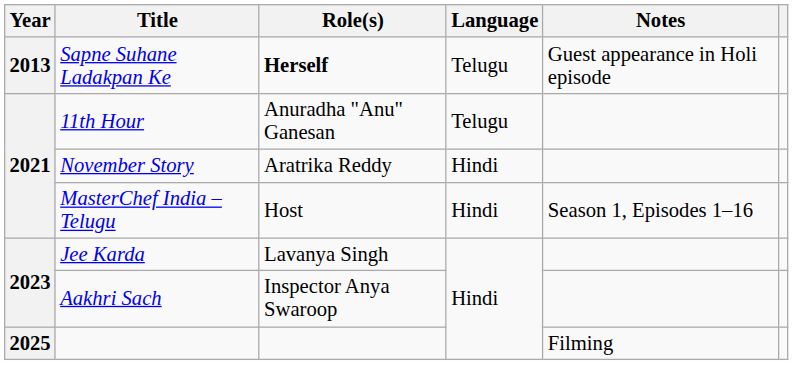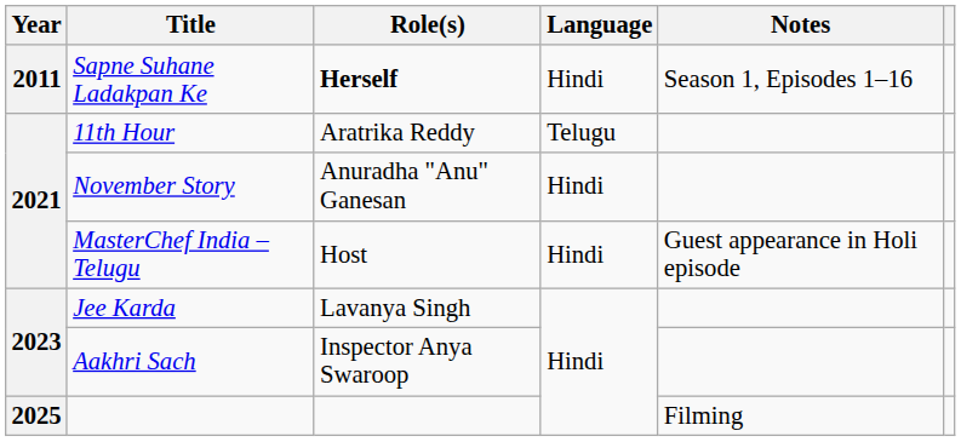Sapne Suhane Ladakpan Ke | Year: 2013 -> 2011
Sapne Suhane Ladakpan Ke | Language: Telugu -> Hindi
Sapne Suhane Ladakpan Ke | Notes: Guest appearance in Holi episode -> Season 1, Episodes 1–16
11th Hour | Role(s): Anuradha "Anu" Ganesan -> Aratrika Reddy
November Story | Role(s): Aratrika Reddy -> Anuradha "Anu" Ganesan
MasterChef India – Telugu | Notes: Season 1, Episodes 1–16 -> Guest appearance in Holi episode
